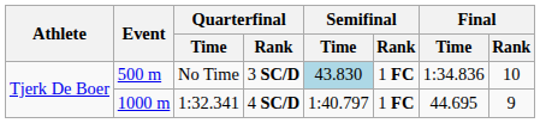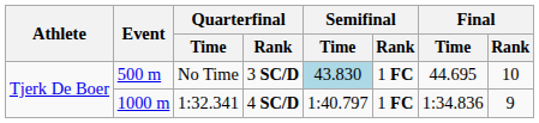No Time | Final / Time: 1:34.836 -> 44.695
1:32.341 | Final / Time: 44.695 -> 1:34.836
